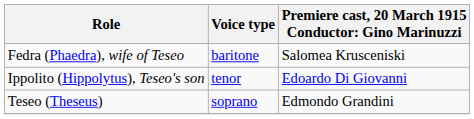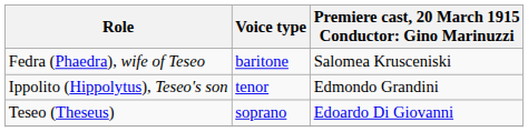Ippolito (Hippolytus), Teseo's son | column 3: Edoardo Di Giovanni -> Edmondo Grandini
Teseo (Theseus) | column 3: Edmondo Grandini -> Edoardo Di Giovanni
